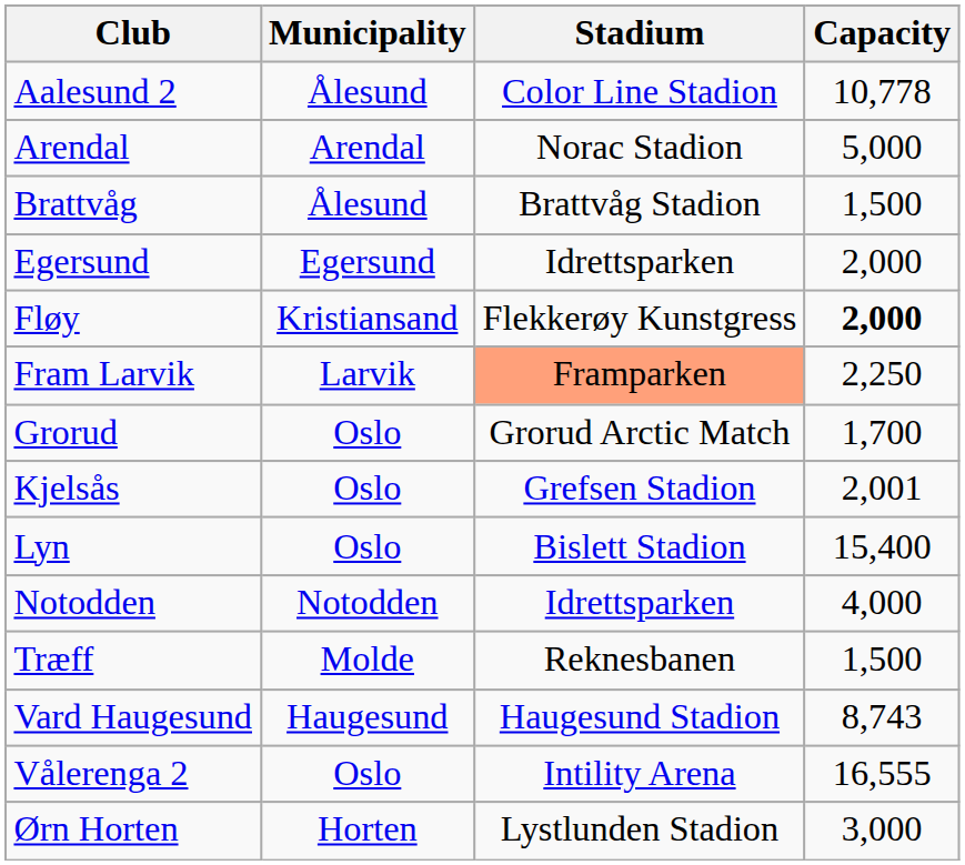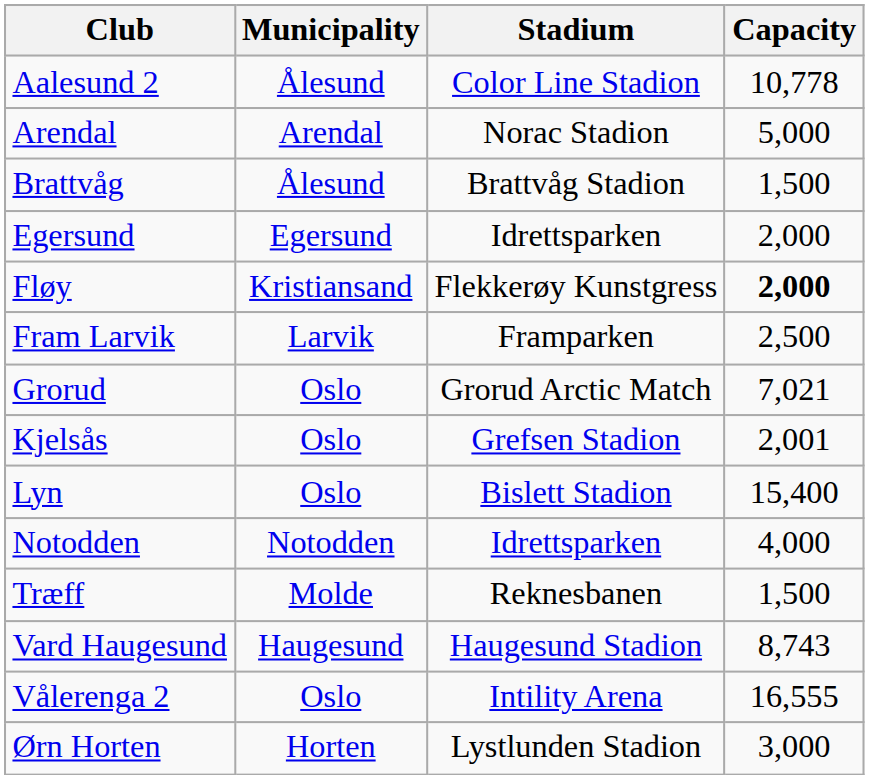Fram Larvik | Stadium: lightsalmon background -> no background
Fram Larvik | Capacity: 2,250 -> 2,500
Grorud | Capacity: 1,700 -> 7,021
